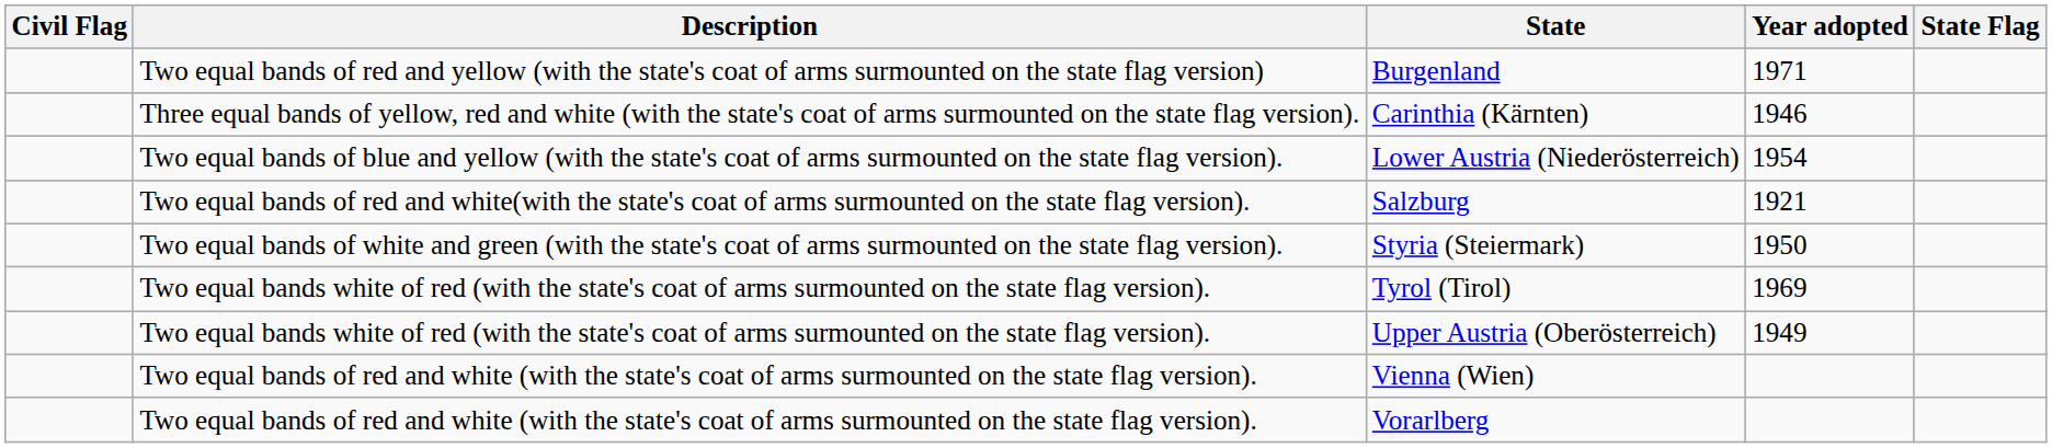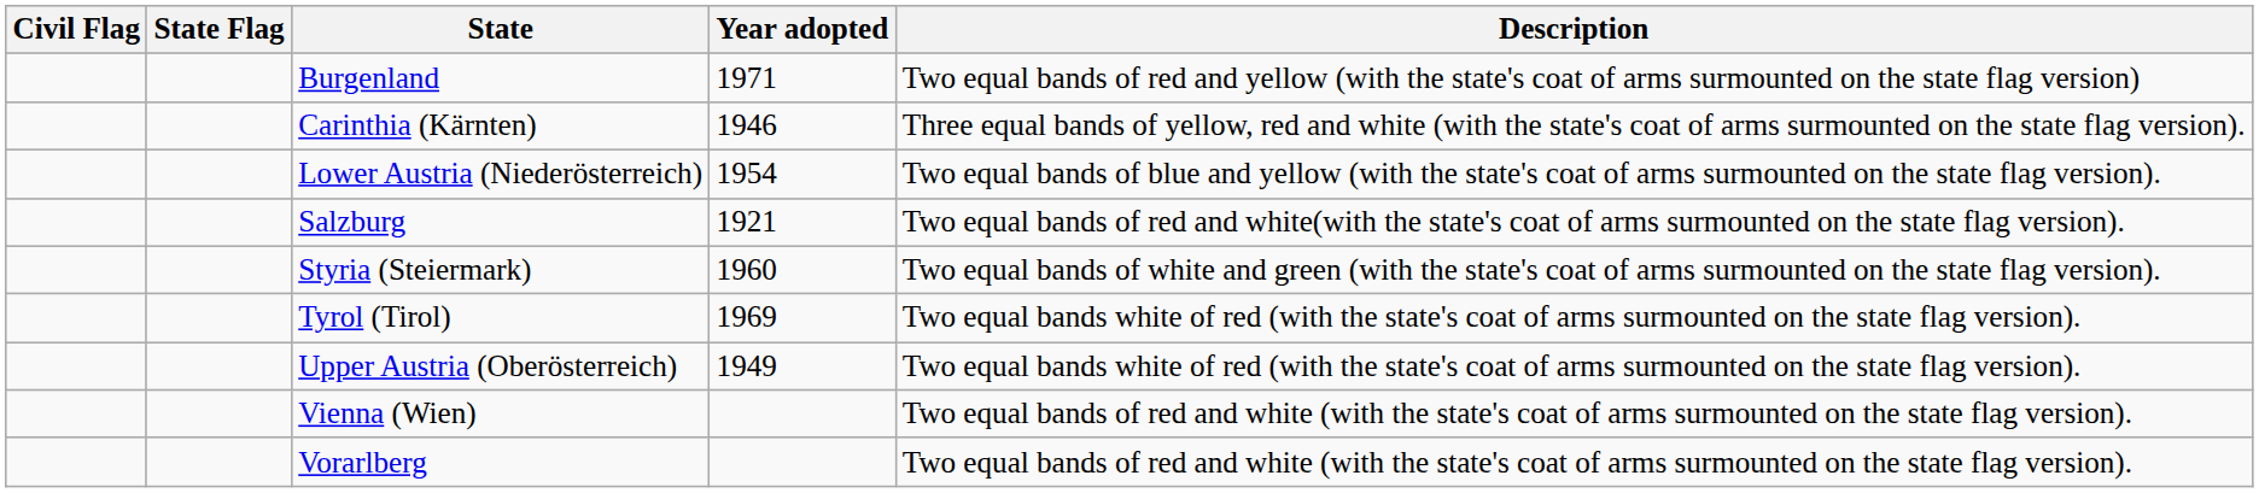columns swapped: State Flag <-> Description
Styria (Steiermark) | Year adopted: 1950 -> 1960
